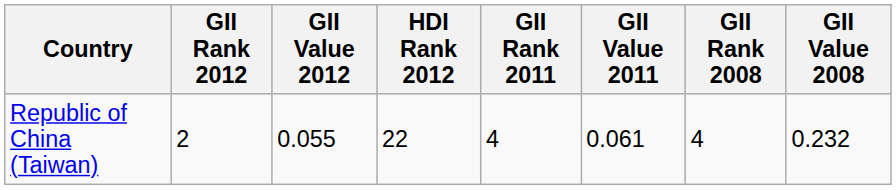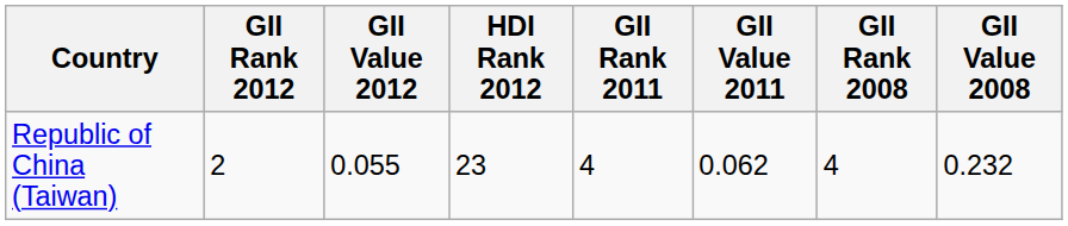Republic of China (Taiwan) | HDI Rank 2012: 22 -> 23
Republic of China (Taiwan) | GII Value 2011: 0.061 -> 0.062
